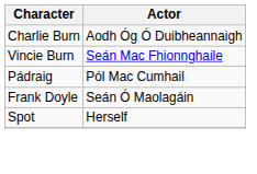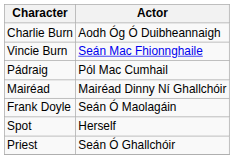+ row: Mairéad | Mairéad Dinny Ní Ghallchóir
+ row: Priest | Seán Ó Ghallchóir
